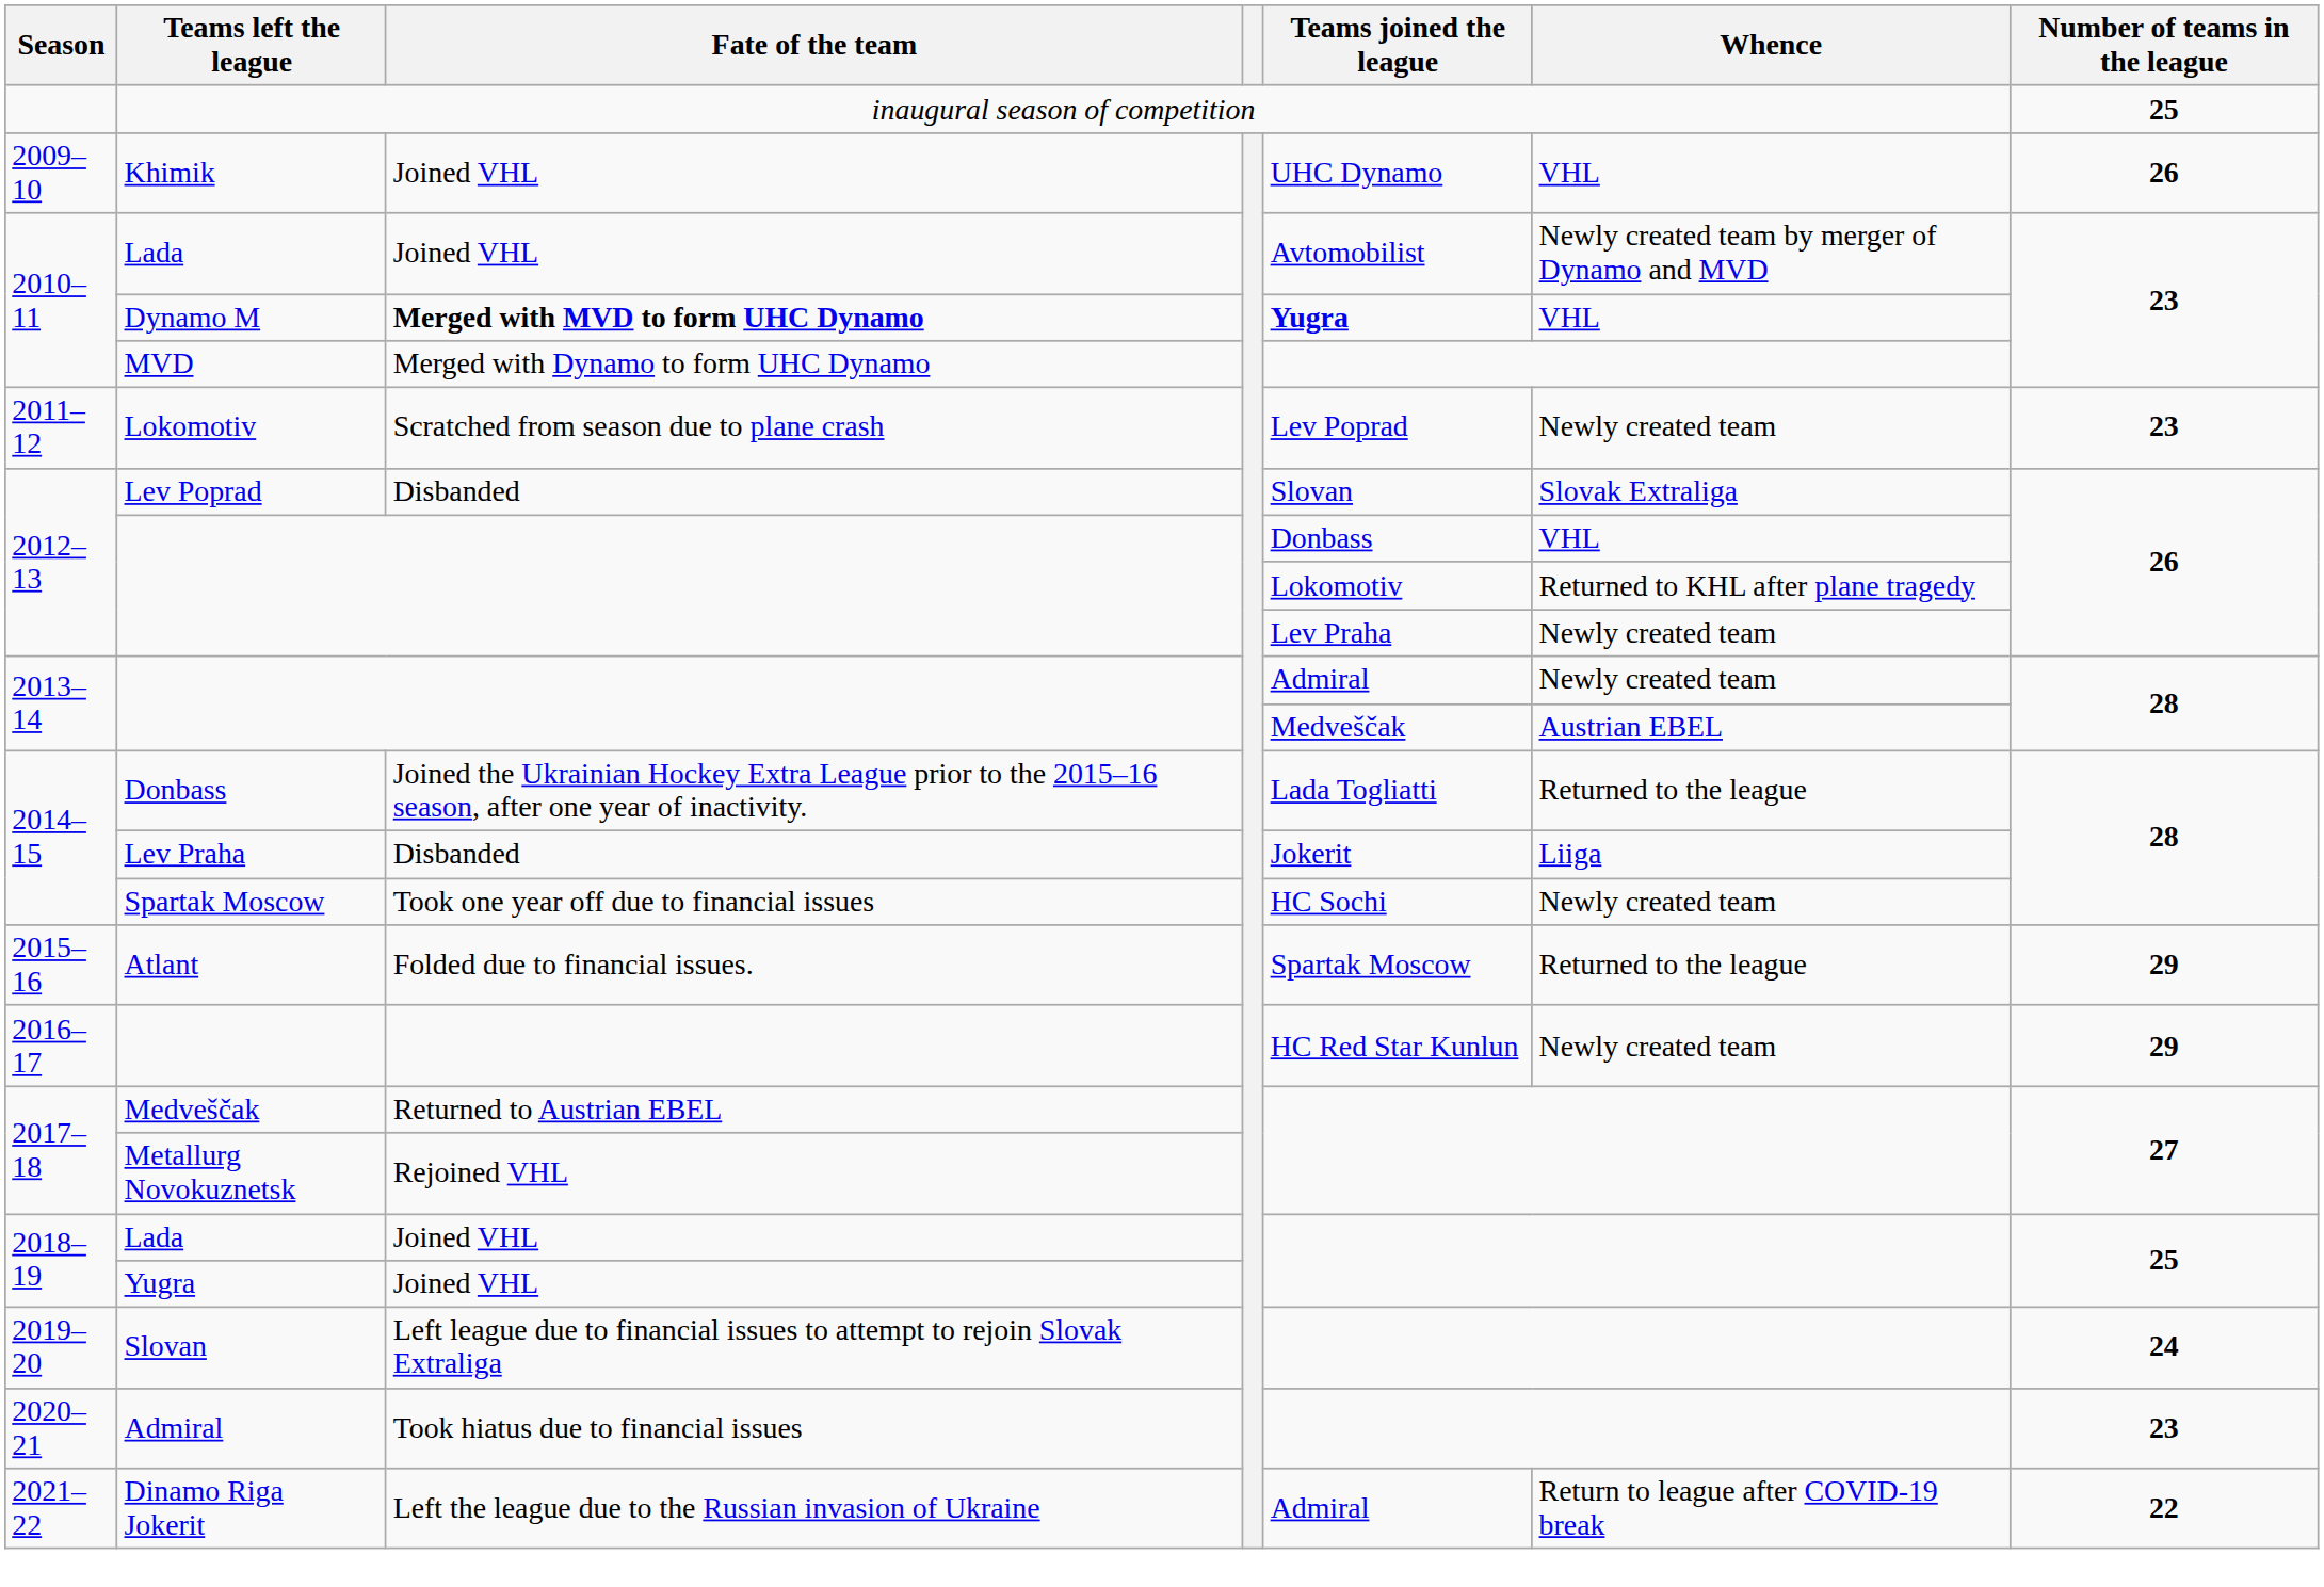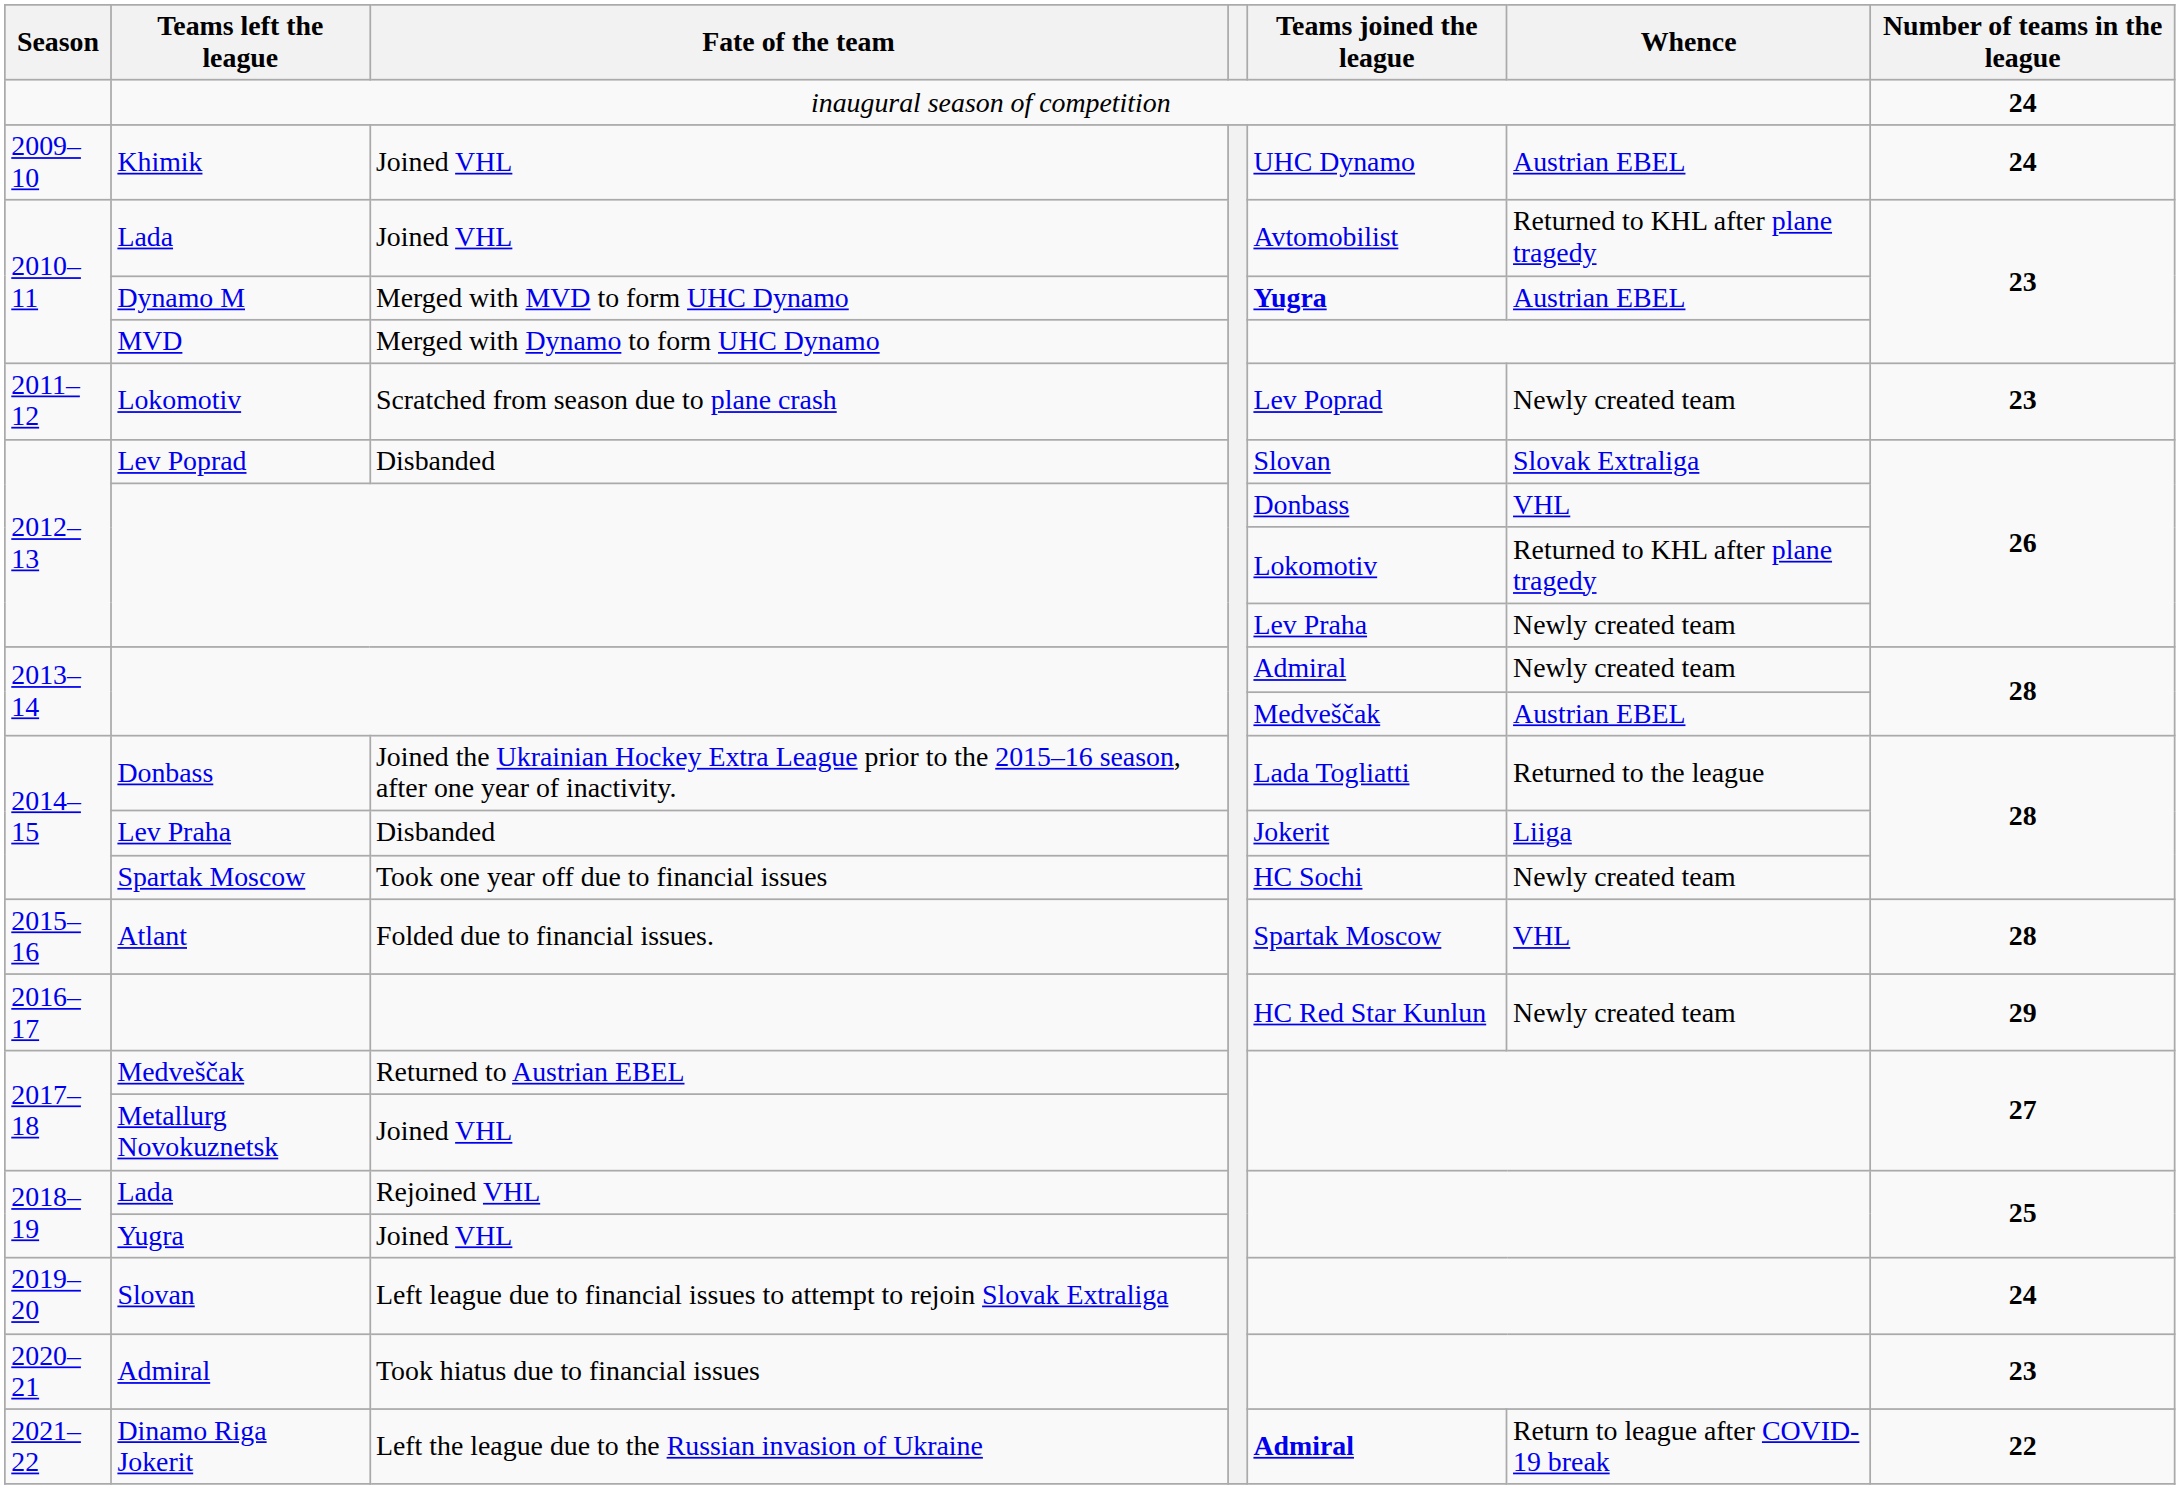inaugural season of competition | Number of teams in the league: 25 -> 24
Khimik | Whence: VHL -> Austrian EBEL
Khimik | Number of teams in the league: 26 -> 24
2010–11 / Lada | Whence: Newly created team by merger of Dynamo and MVD -> Returned to KHL after plane tragedy
Dynamo M | Fate of the team: bold -> normal
Dynamo M | Whence: VHL -> Austrian EBEL
Atlant | Whence: Returned to the league -> VHL
Atlant | Number of teams in the league: 29 -> 28
Metallurg Novokuznetsk | Fate of the team: Rejoined VHL -> Joined VHL
2018–19 / Lada | Fate of the team: Joined VHL -> Rejoined VHL
Dinamo Riga Jokerit | Teams joined the league: normal -> bold
